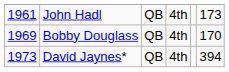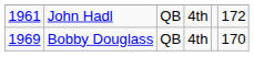John Hadl | column 6: 173 -> 172
- row: 1973 | David Jaynes* | QB | 4th | 394
